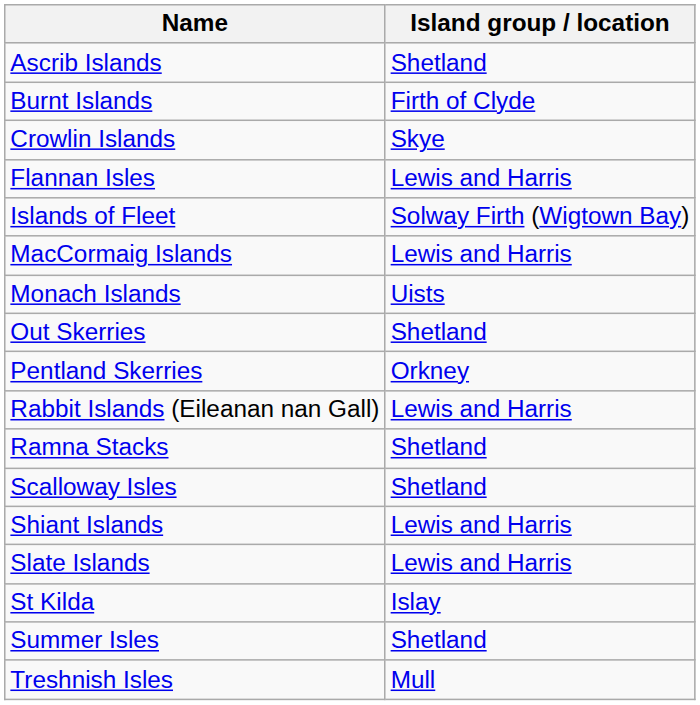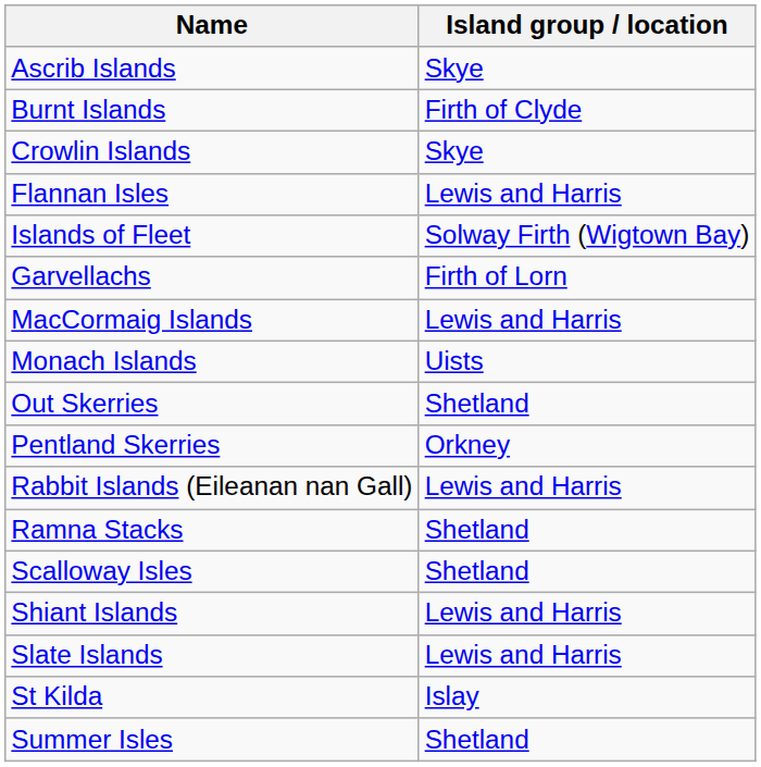Ascrib Islands | Island group / location: Shetland -> Skye
+ row: Garvellachs | Firth of Lorn
- row: Treshnish Isles | Mull
